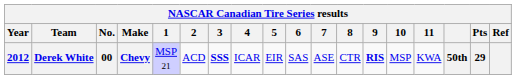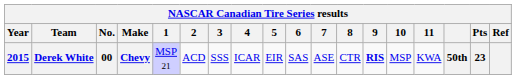Derek White | Year: 2012 -> 2015
Derek White | 3: bold -> normal
Derek White | Pts: 29 -> 23
